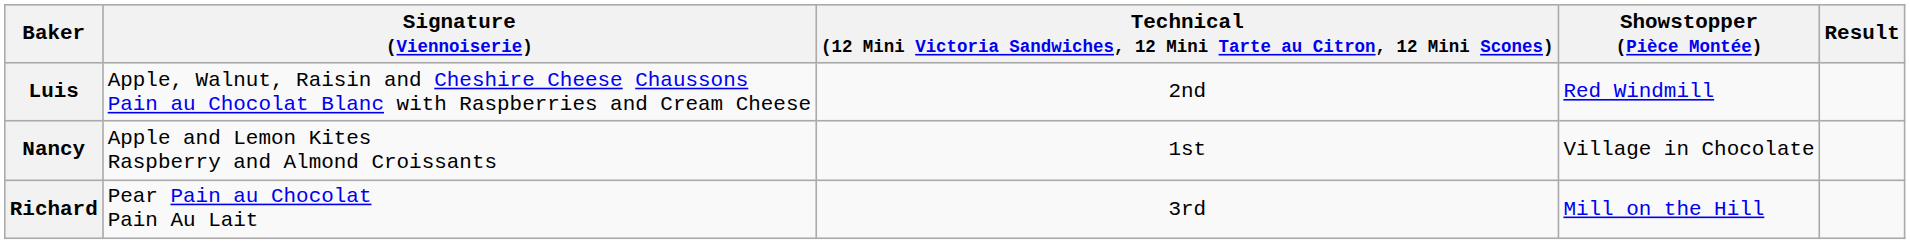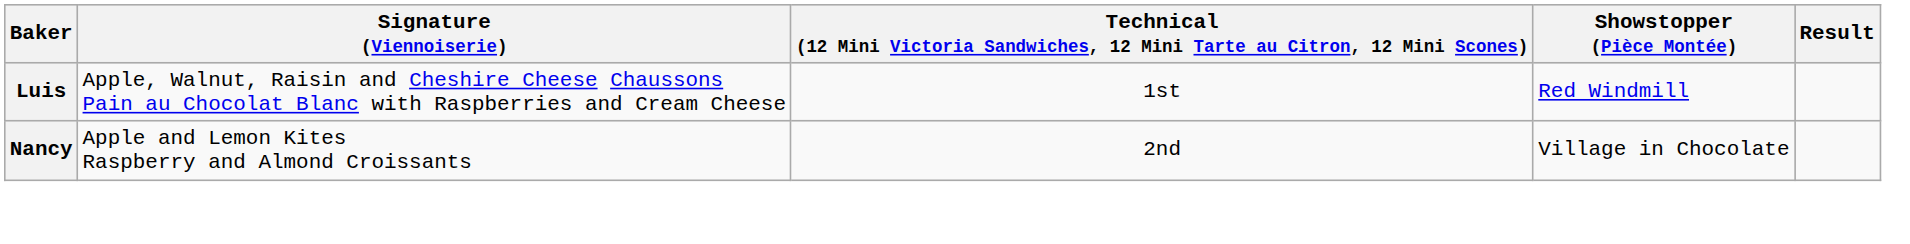Luis | column 3: 2nd -> 1st
Nancy | column 3: 1st -> 2nd
- row: Richard | Pear Pain au Chocolat Pain Au Lait | 3rd | Mill on the Hill
